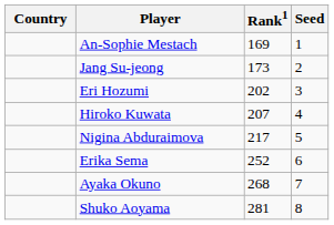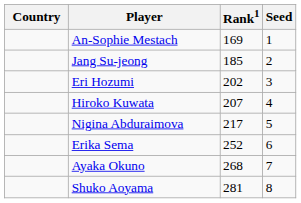Jang Su-jeong | Rank1: 173 -> 185
